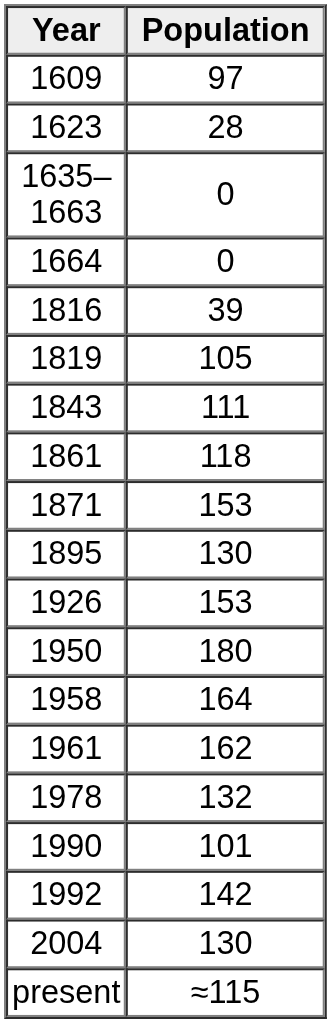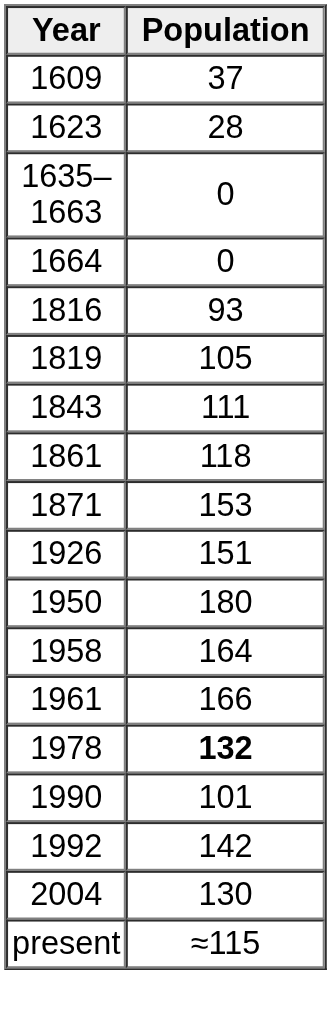1609 | Population: 97 -> 37
1816 | Population: 39 -> 93
- row: 1895 | 130
1926 | Population: 153 -> 151
1961 | Population: 162 -> 166
1978 | Population: normal -> bold
